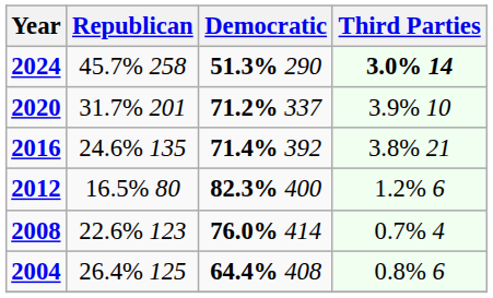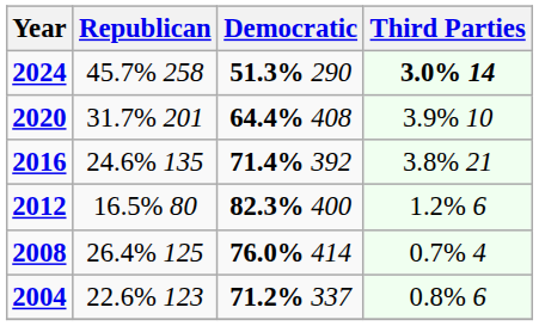2020 | Democratic: 71.2% 337 -> 64.4% 408
2008 | Republican: 22.6% 123 -> 26.4% 125
2004 | Republican: 26.4% 125 -> 22.6% 123
2004 | Democratic: 64.4% 408 -> 71.2% 337
